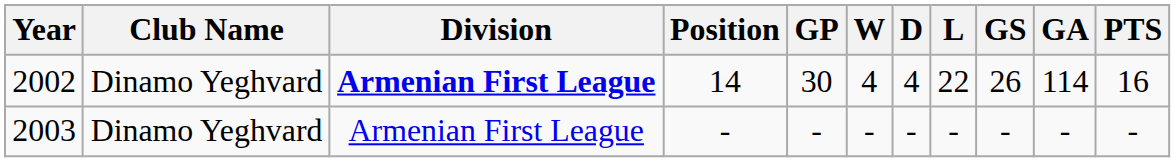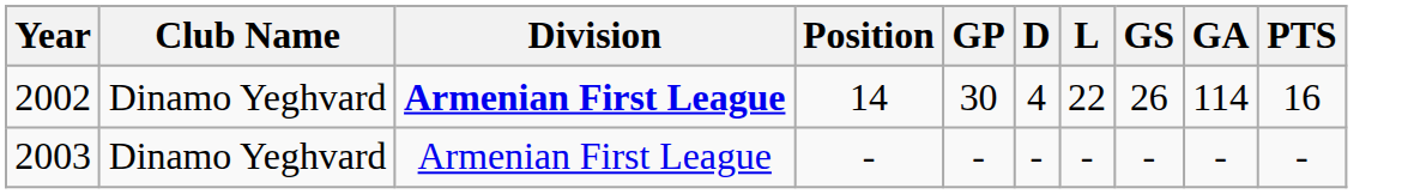- column: W | 4 | -
